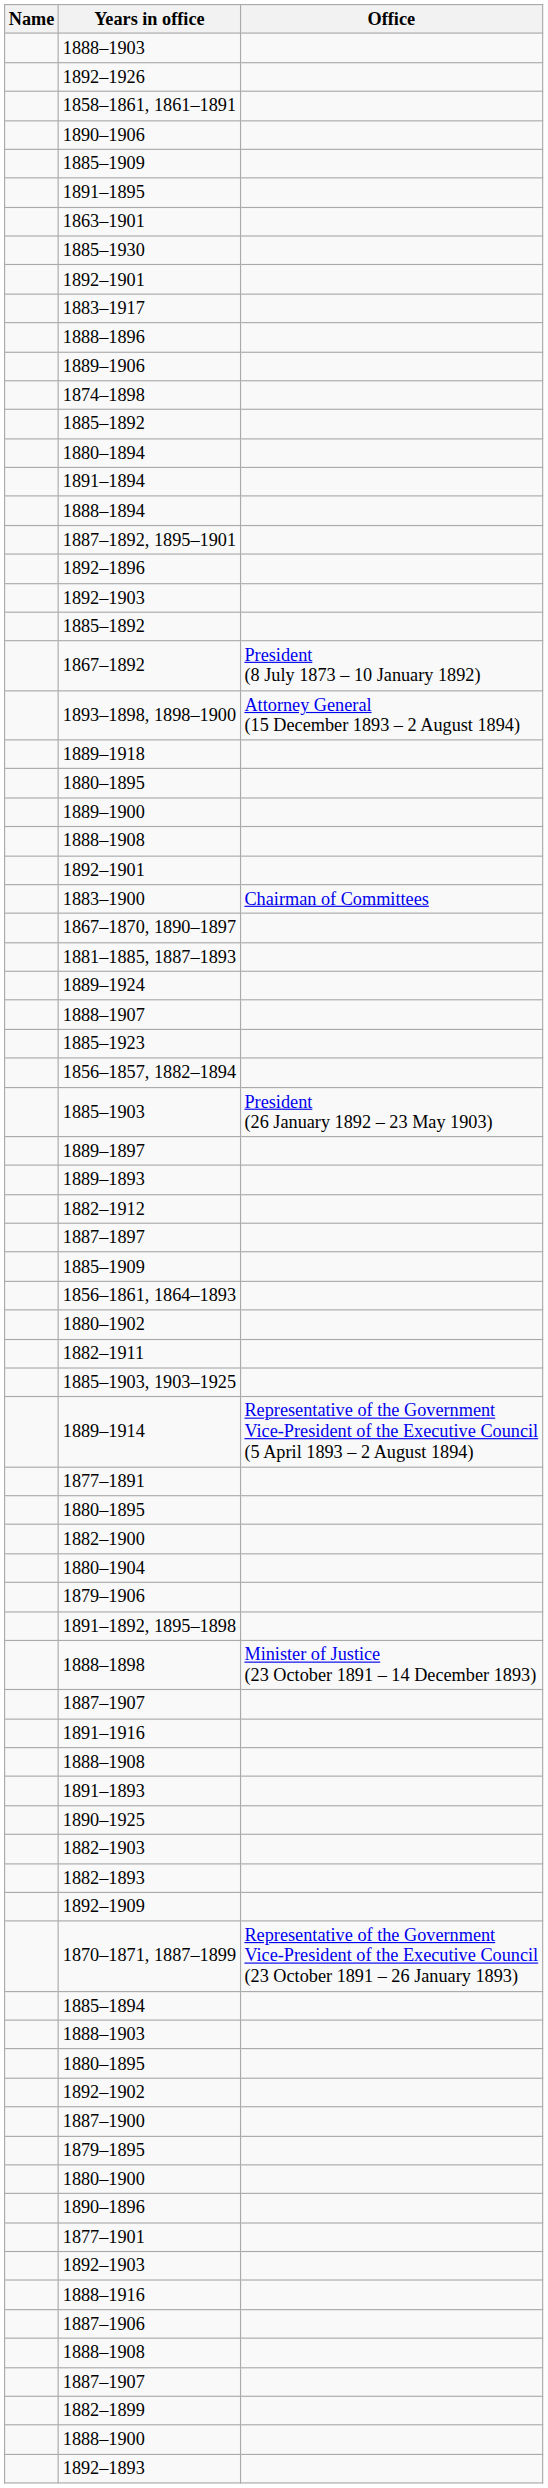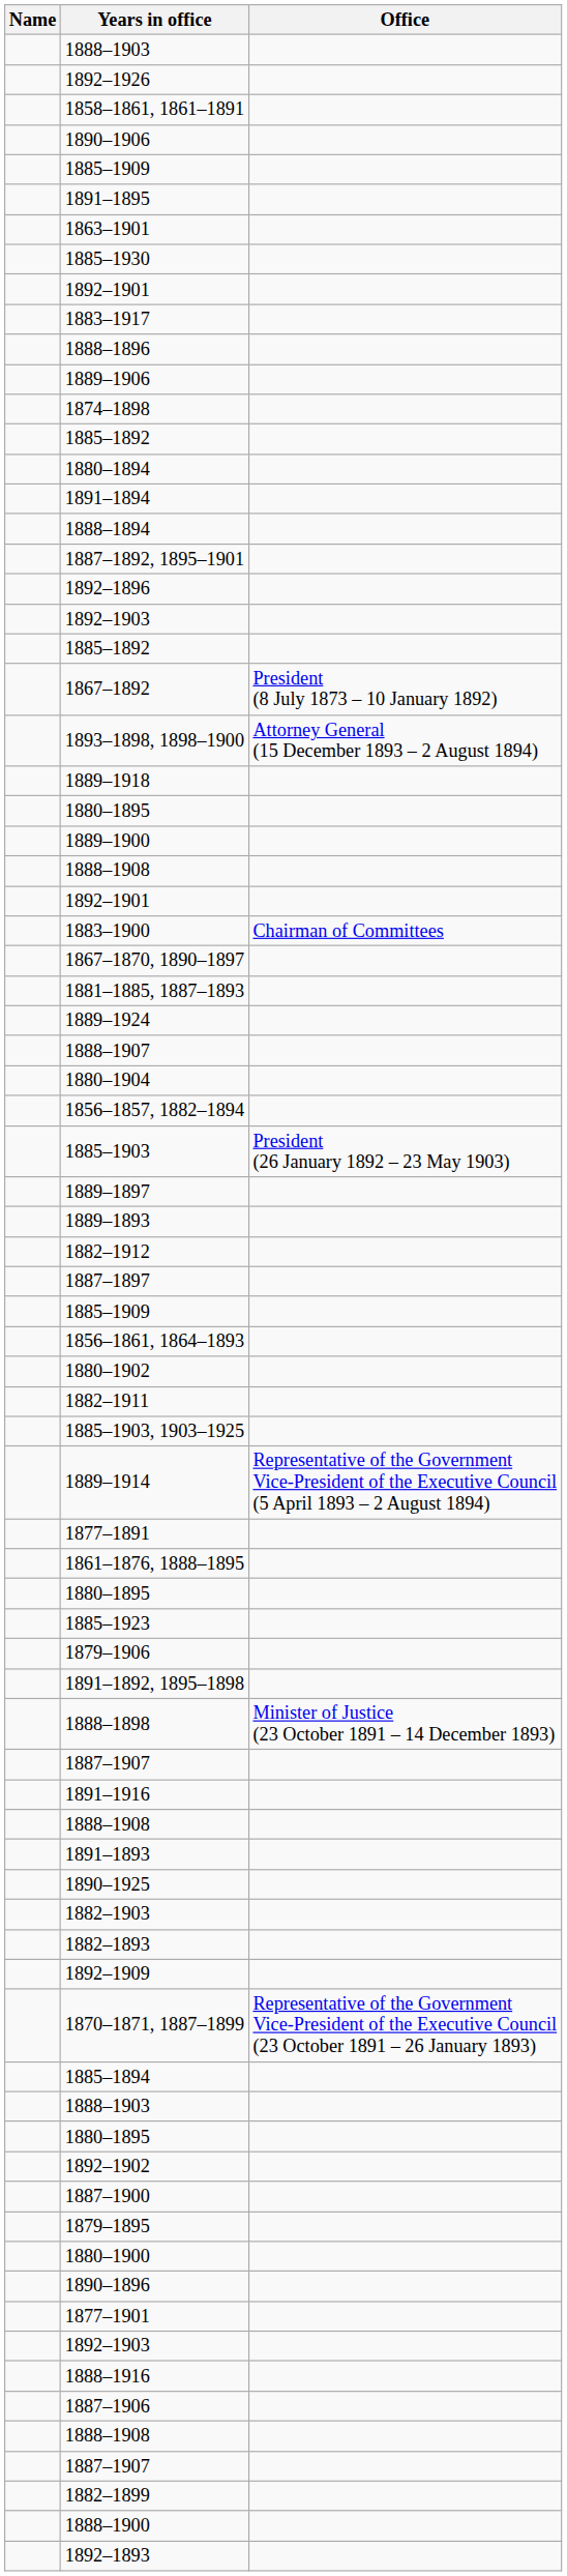rows swapped: 1880–1904 <-> 1885–1923
+ row: 1861–1876, 1888–1895
- row: 1882–1900
